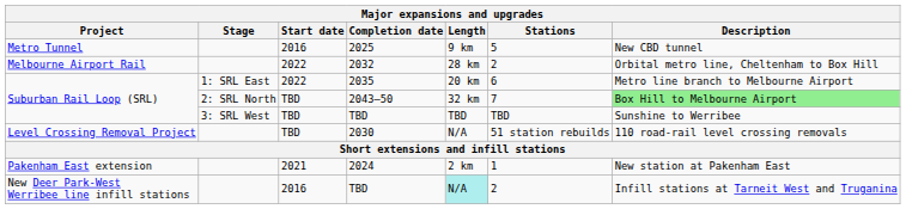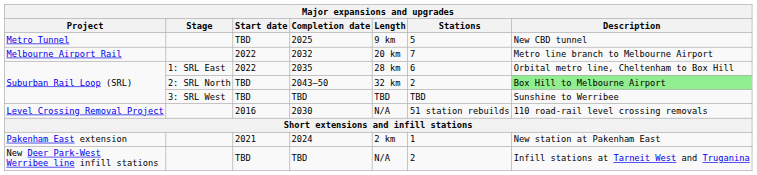2025 | Start date: 2016 -> TBD
2032 | Length: 28 km -> 20 km
2032 | Stations: 2 -> 7
2032 | Description: Orbital metro line, Cheltenham to Box Hill -> Metro line branch to Melbourne Airport
2035 | Length: 20 km -> 28 km
2035 | Description: Metro line branch to Melbourne Airport -> Orbital metro line, Cheltenham to Box Hill
2043–50 | Stations: 7 -> 2
2030 | Start date: TBD -> 2016
New Deer Park-West Werribee line infill stations / TBD | Start date: 2016 -> TBD
New Deer Park-West Werribee line infill stations / TBD | Length: paleturquoise background -> no background
